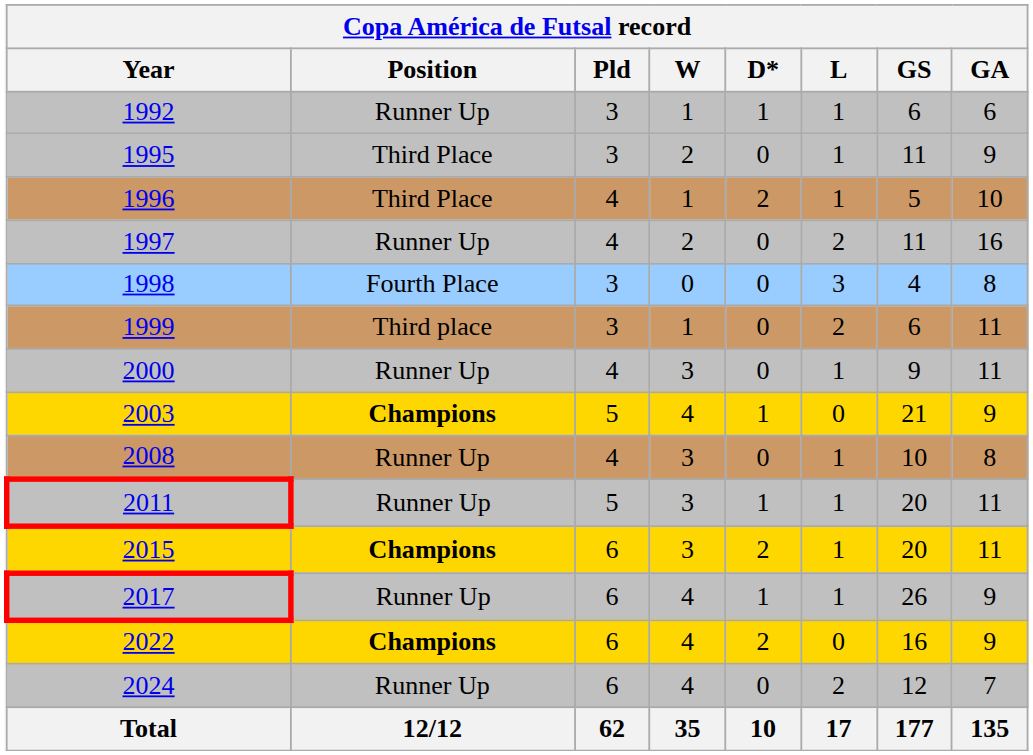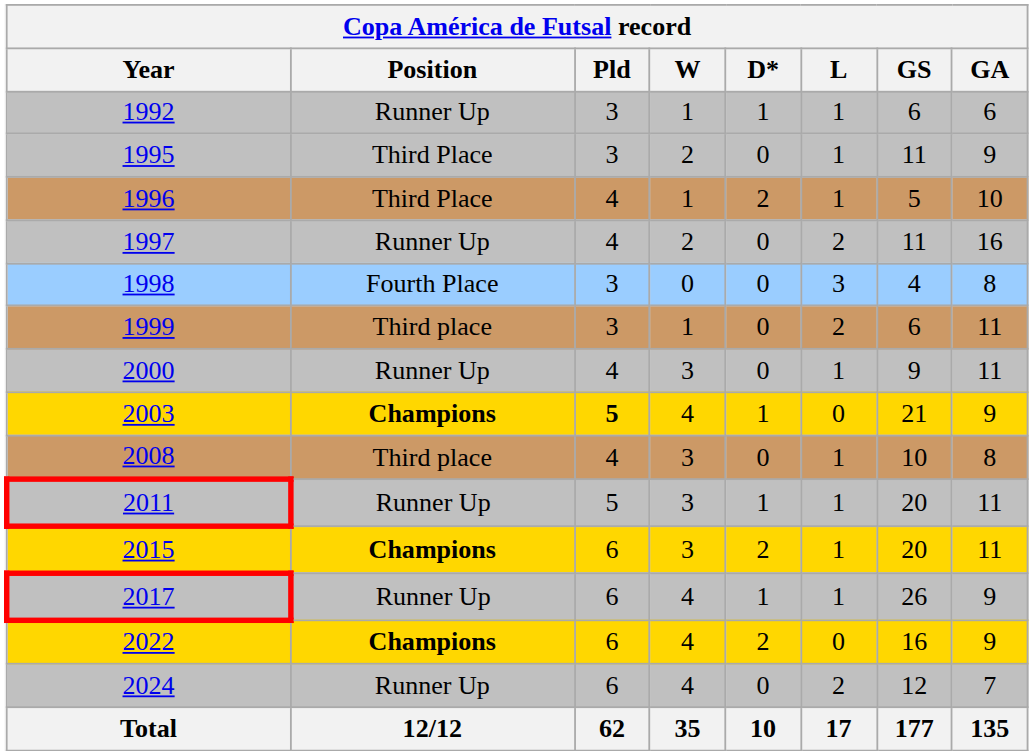2003 | Pld: normal -> bold
2008 | Position: Runner Up -> Third place
